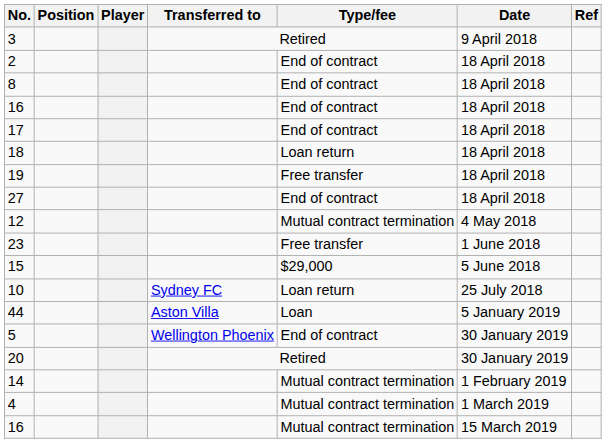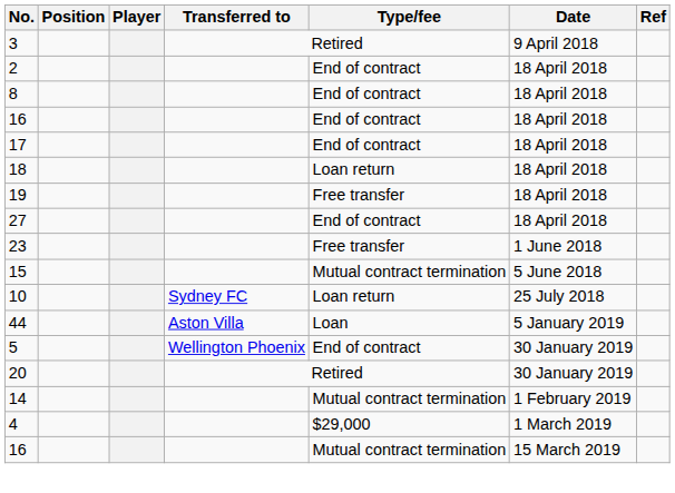- row: 12 | Mutual contract termination | 4 May 2018
15 | Type/fee: $29,000 -> Mutual contract termination
4 | Type/fee: Mutual contract termination -> $29,000
